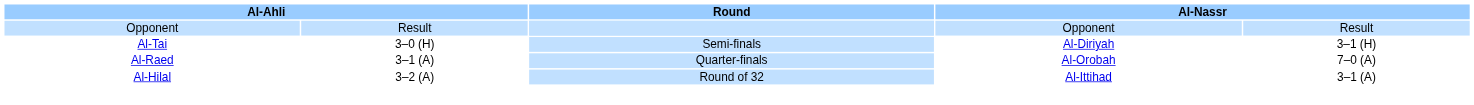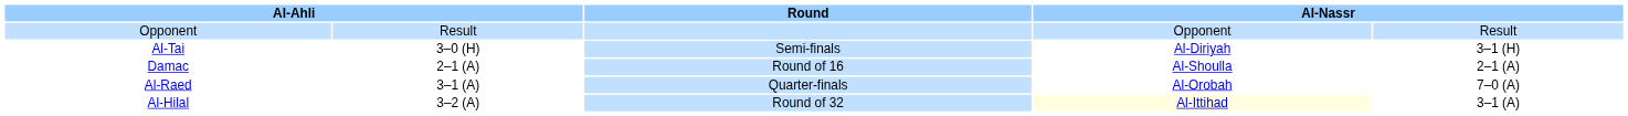+ row: Damac | 2–1 (A) | Round of 16 | Al-Shoulla | 2–1 (A)
Al-Hilal | column 4: no background -> lightyellow background
